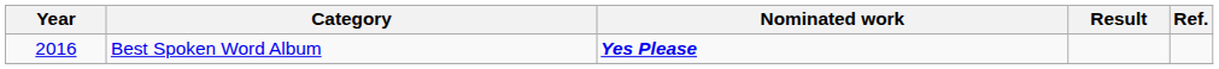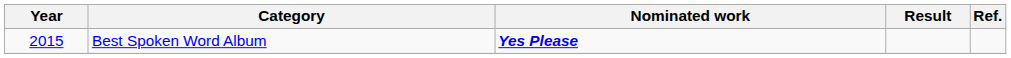Best Spoken Word Album | Year: 2016 -> 2015
